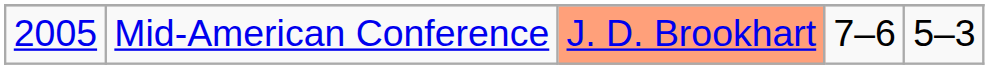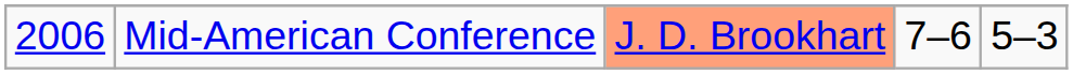Mid-American Conference | column 1: 2005 -> 2006
